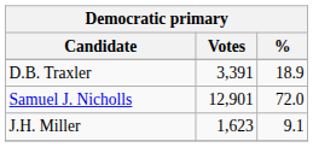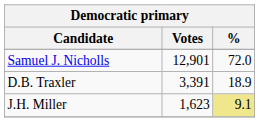rows swapped: Samuel J. Nicholls <-> D.B. Traxler
J.H. Miller | %: no background -> khaki background
